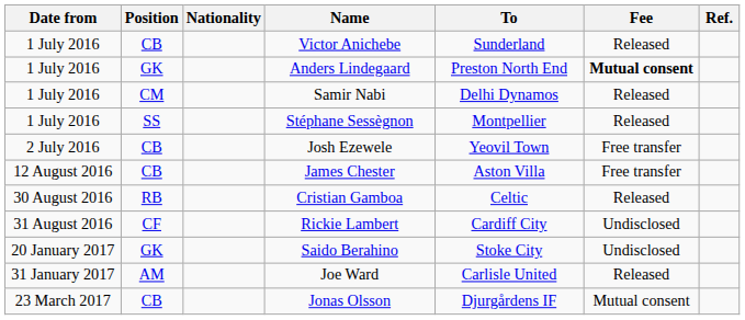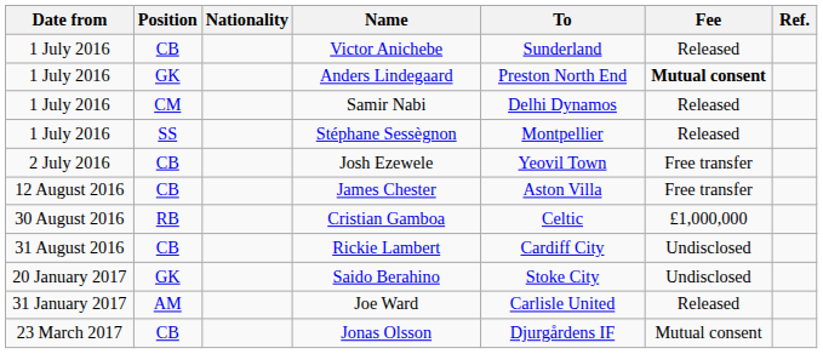Cristian Gamboa | Fee: Released -> £1,000,000
Rickie Lambert | Position: CF -> CB
